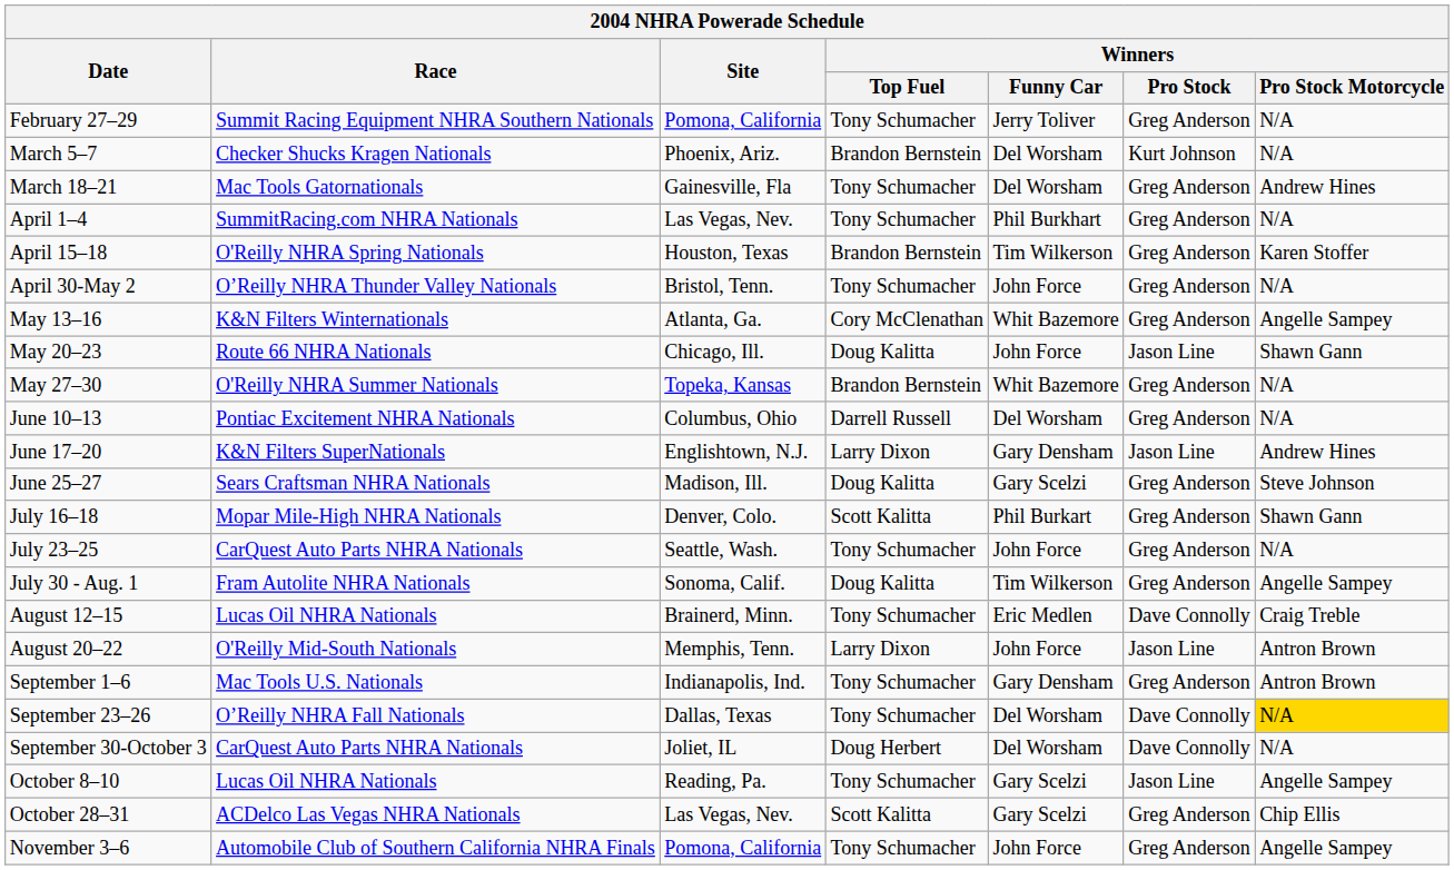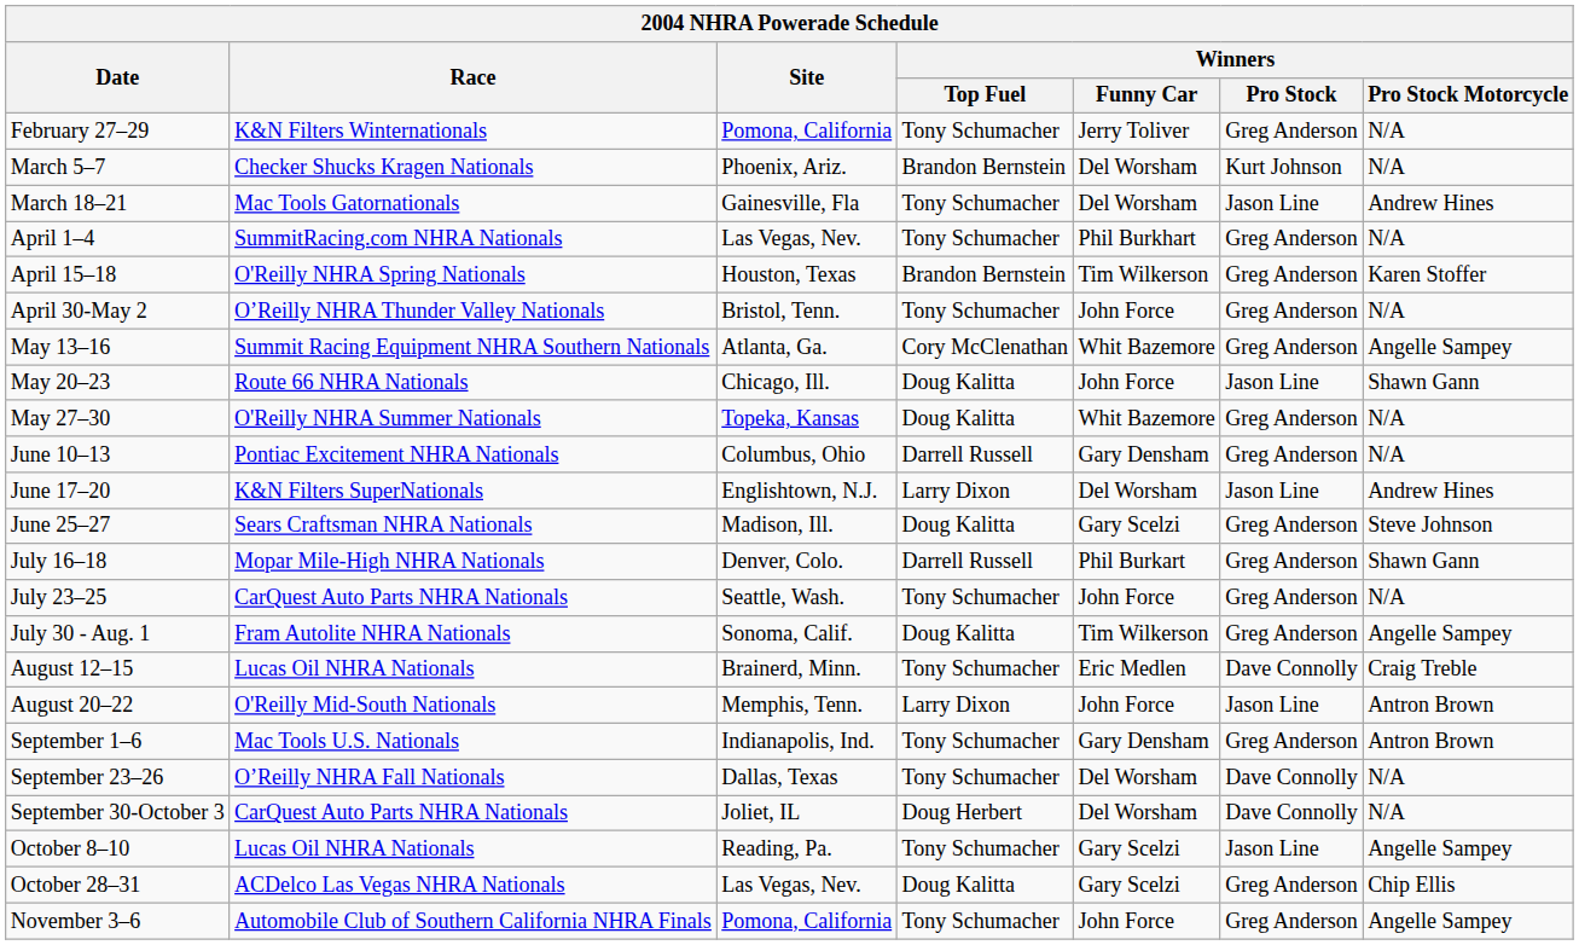February 27–29 | Race: Summit Racing Equipment NHRA Southern Nationals -> K&N Filters Winternationals
March 18–21 | Winners / Pro Stock: Greg Anderson -> Jason Line
May 13–16 | Race: K&N Filters Winternationals -> Summit Racing Equipment NHRA Southern Nationals
May 27–30 | Winners / Top Fuel: Brandon Bernstein -> Doug Kalitta
June 10–13 | Winners / Funny Car: Del Worsham -> Gary Densham
June 17–20 | Winners / Funny Car: Gary Densham -> Del Worsham
July 16–18 | Winners / Top Fuel: Scott Kalitta -> Darrell Russell
September 23–26 | Winners / Pro Stock Motorcycle: gold background -> no background
October 28–31 | Winners / Top Fuel: Scott Kalitta -> Doug Kalitta
